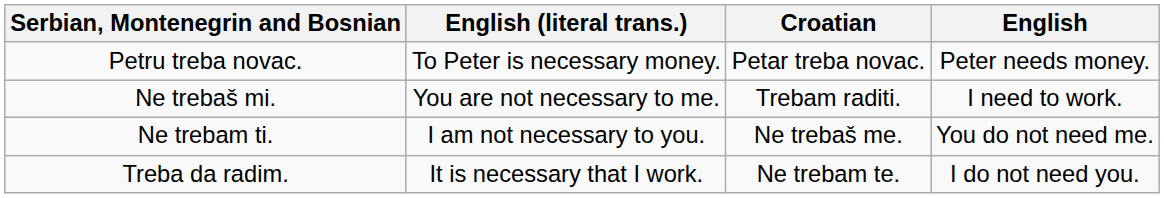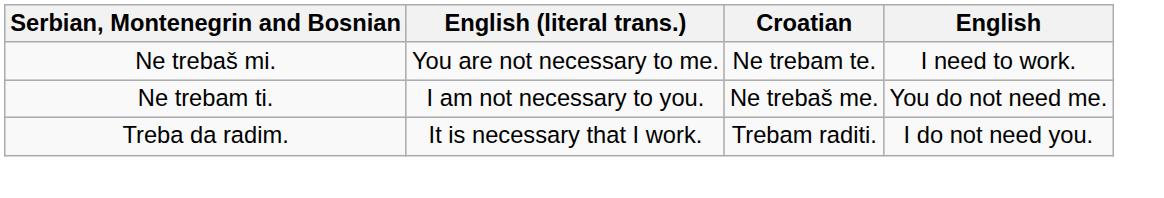- row: Petru treba novac. | To Peter is necessary money. | Petar treba novac. | Peter needs money.
Ne trebaš mi. | Croatian: Trebam raditi. -> Ne trebam te.
Treba da radim. | Croatian: Ne trebam te. -> Trebam raditi.
